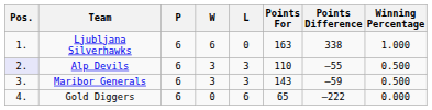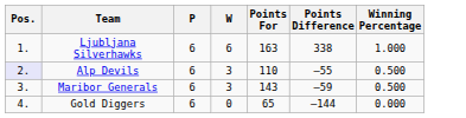- column: L | 0 | 3 | 3 | 6
Gold Diggers | Points Difference: –222 -> –144
